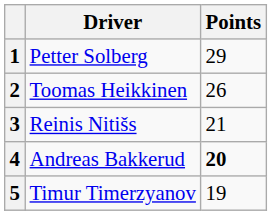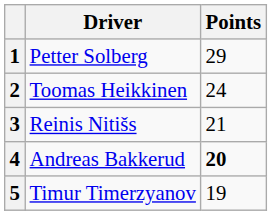2 | Points: 26 -> 24
